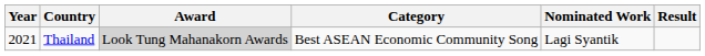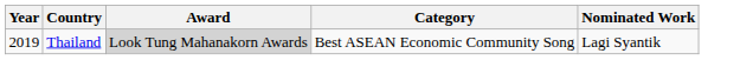- column: Result
Thailand | Year: 2021 -> 2019
